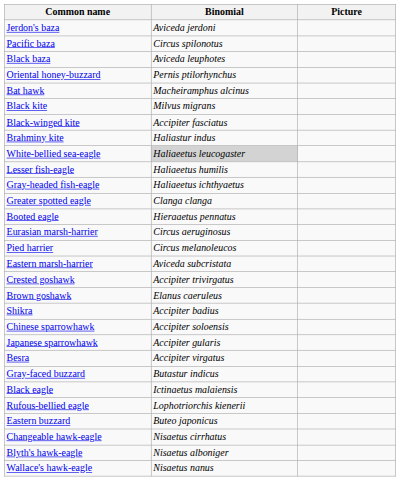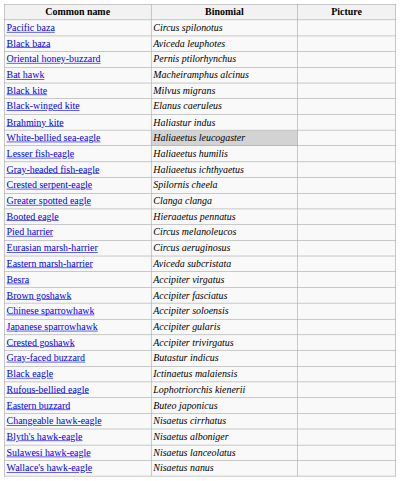- row: Jerdon's baza | Aviceda jerdoni
Black-winged kite | Binomial: Accipiter fasciatus -> Elanus caeruleus
+ row: Crested serpent-eagle | Spilornis cheela
rows swapped: Eurasian marsh-harrier <-> Pied harrier
rows swapped: Crested goshawk <-> Besra
Brown goshawk | Binomial: Elanus caeruleus -> Accipiter fasciatus
- row: Shikra | Accipiter badius
+ row: Sulawesi hawk-eagle | Nisaetus lanceolatus
